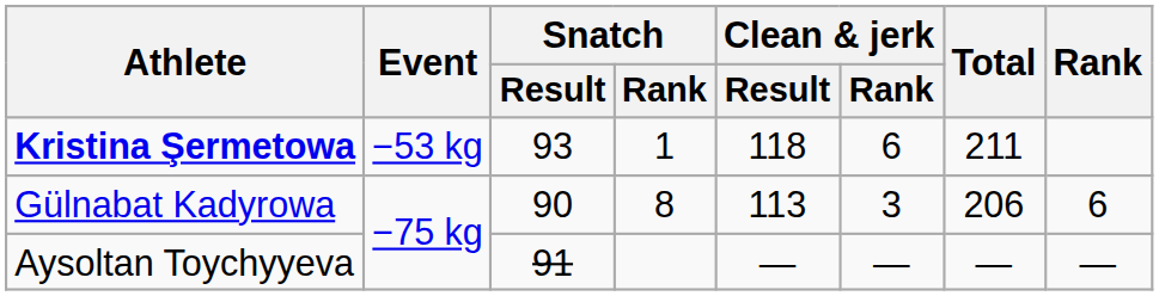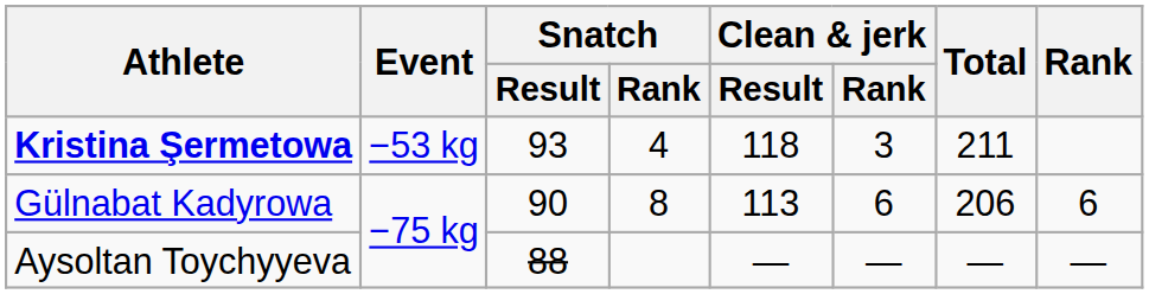Kristina Şermetowa | Snatch / Rank: 1 -> 4
Kristina Şermetowa | Clean & jerk / Rank: 6 -> 3
Gülnabat Kadyrowa | Clean & jerk / Rank: 3 -> 6
Aysoltan Toychyyeva | Snatch / Result: 91 -> 88
